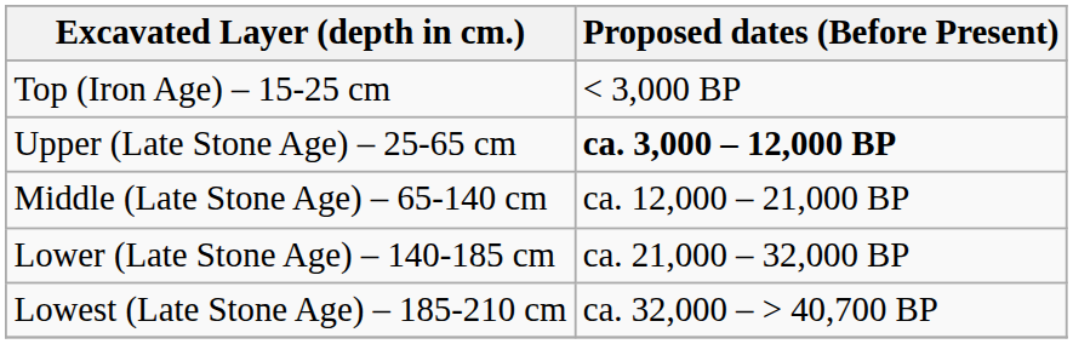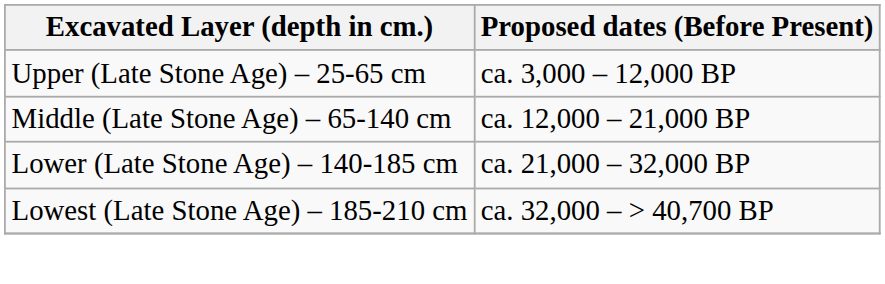- row: Top (Iron Age) – 15-25 cm | < 3,000 BP
Upper (Late Stone Age) – 25-65 cm | Proposed dates (Before Present): bold -> normal
